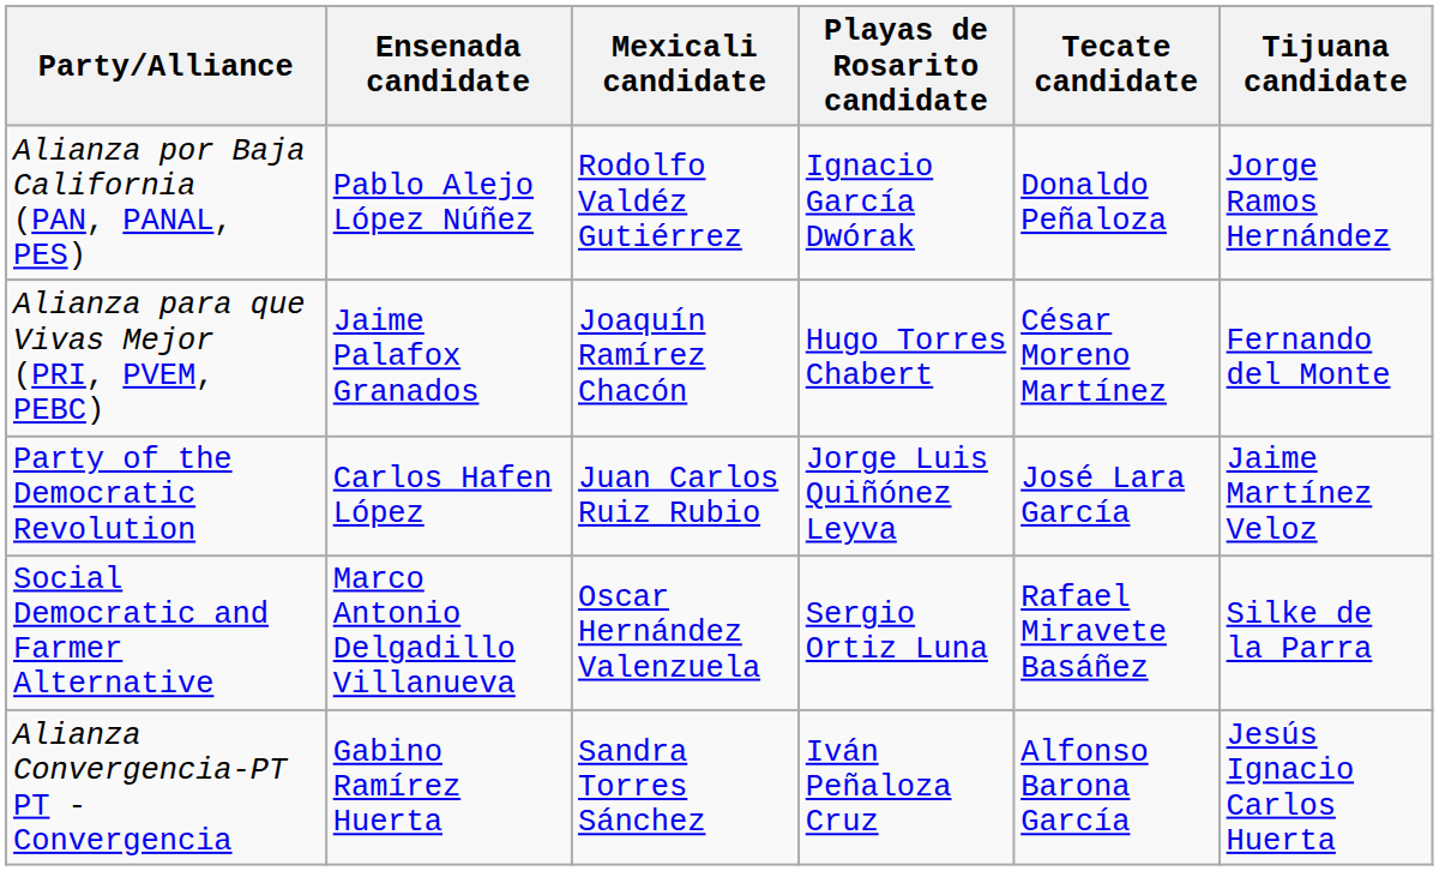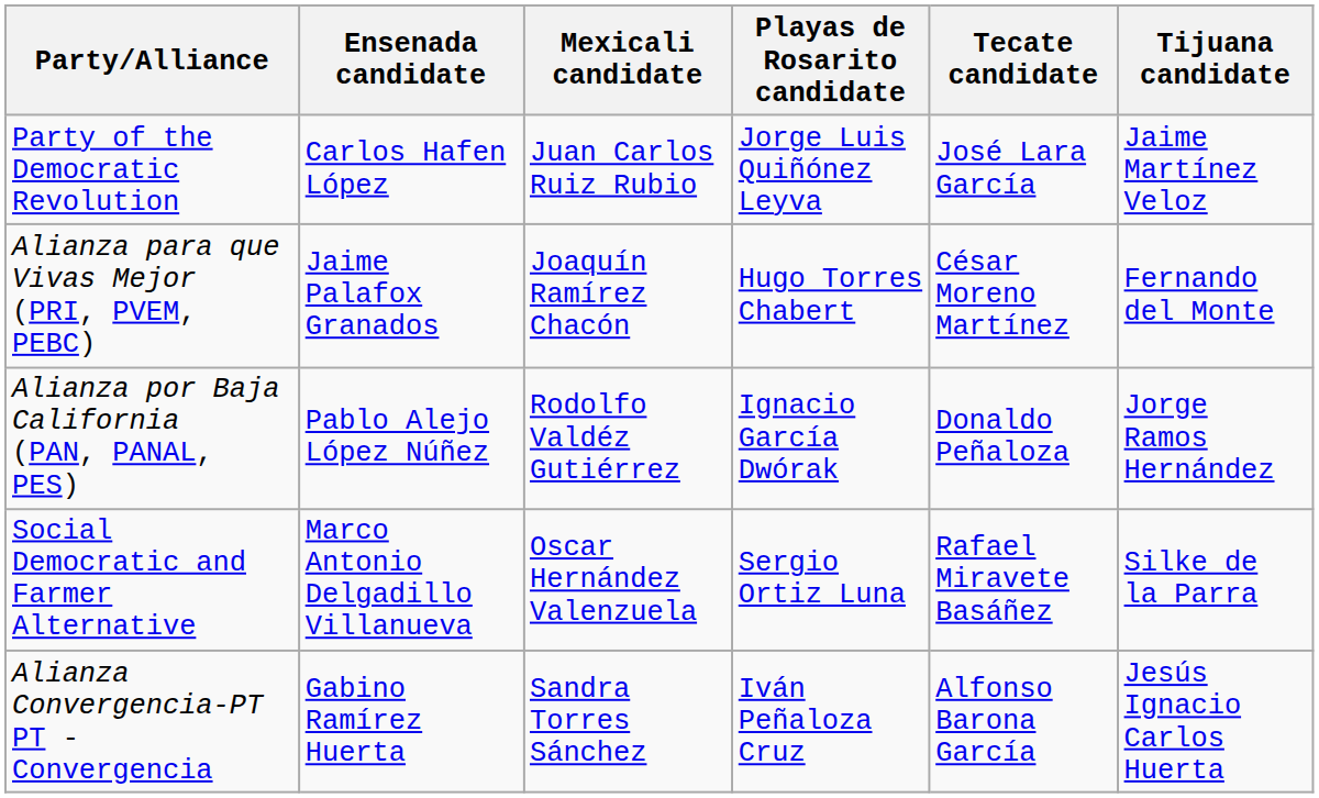rows swapped: Alianza por Baja California (PAN, PANAL, PES) <-> Party of the Democratic Revolution
